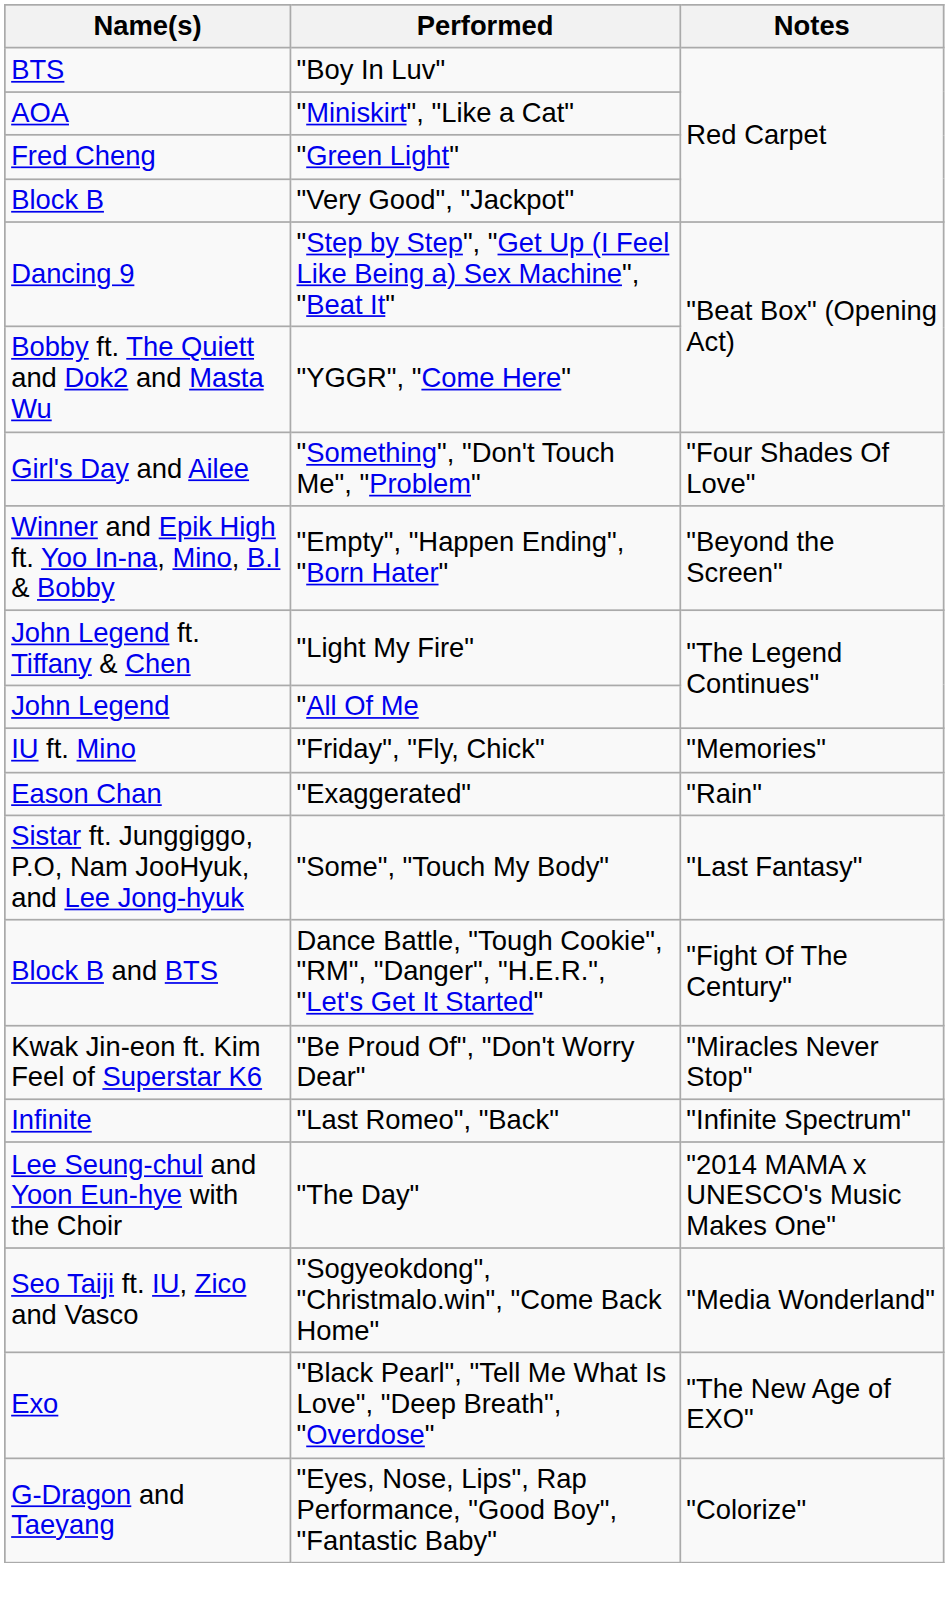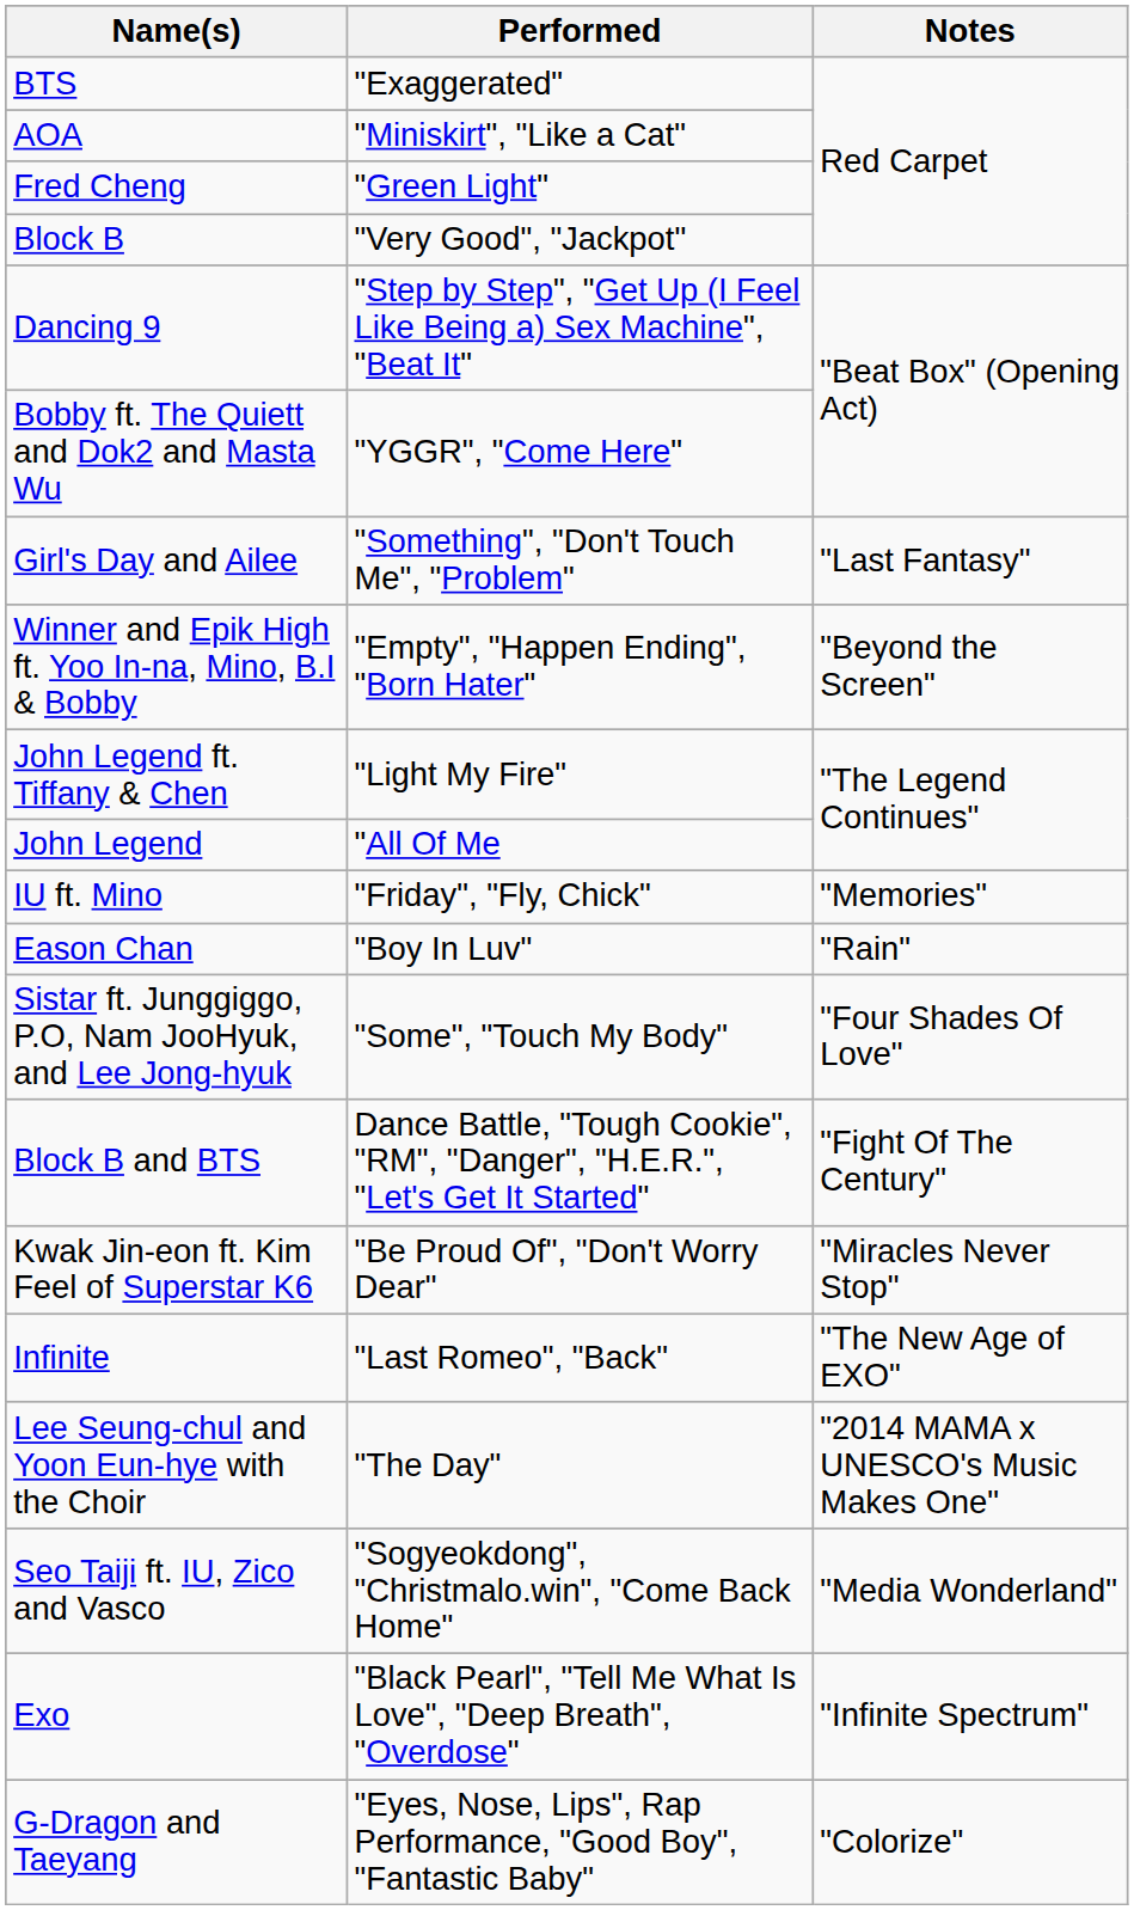BTS | Performed: "Boy In Luv" -> "Exaggerated"
Girl's Day and Ailee | Notes: "Four Shades Of Love" -> "Last Fantasy"
Eason Chan | Performed: "Exaggerated" -> "Boy In Luv"
Sistar ft. Junggiggo, P.O, Nam JooHyuk, and Lee Jong-hyuk | Notes: "Last Fantasy" -> "Four Shades Of Love"
Infinite | Notes: "Infinite Spectrum" -> "The New Age of EXO"
Exo | Notes: "The New Age of EXO" -> "Infinite Spectrum"
